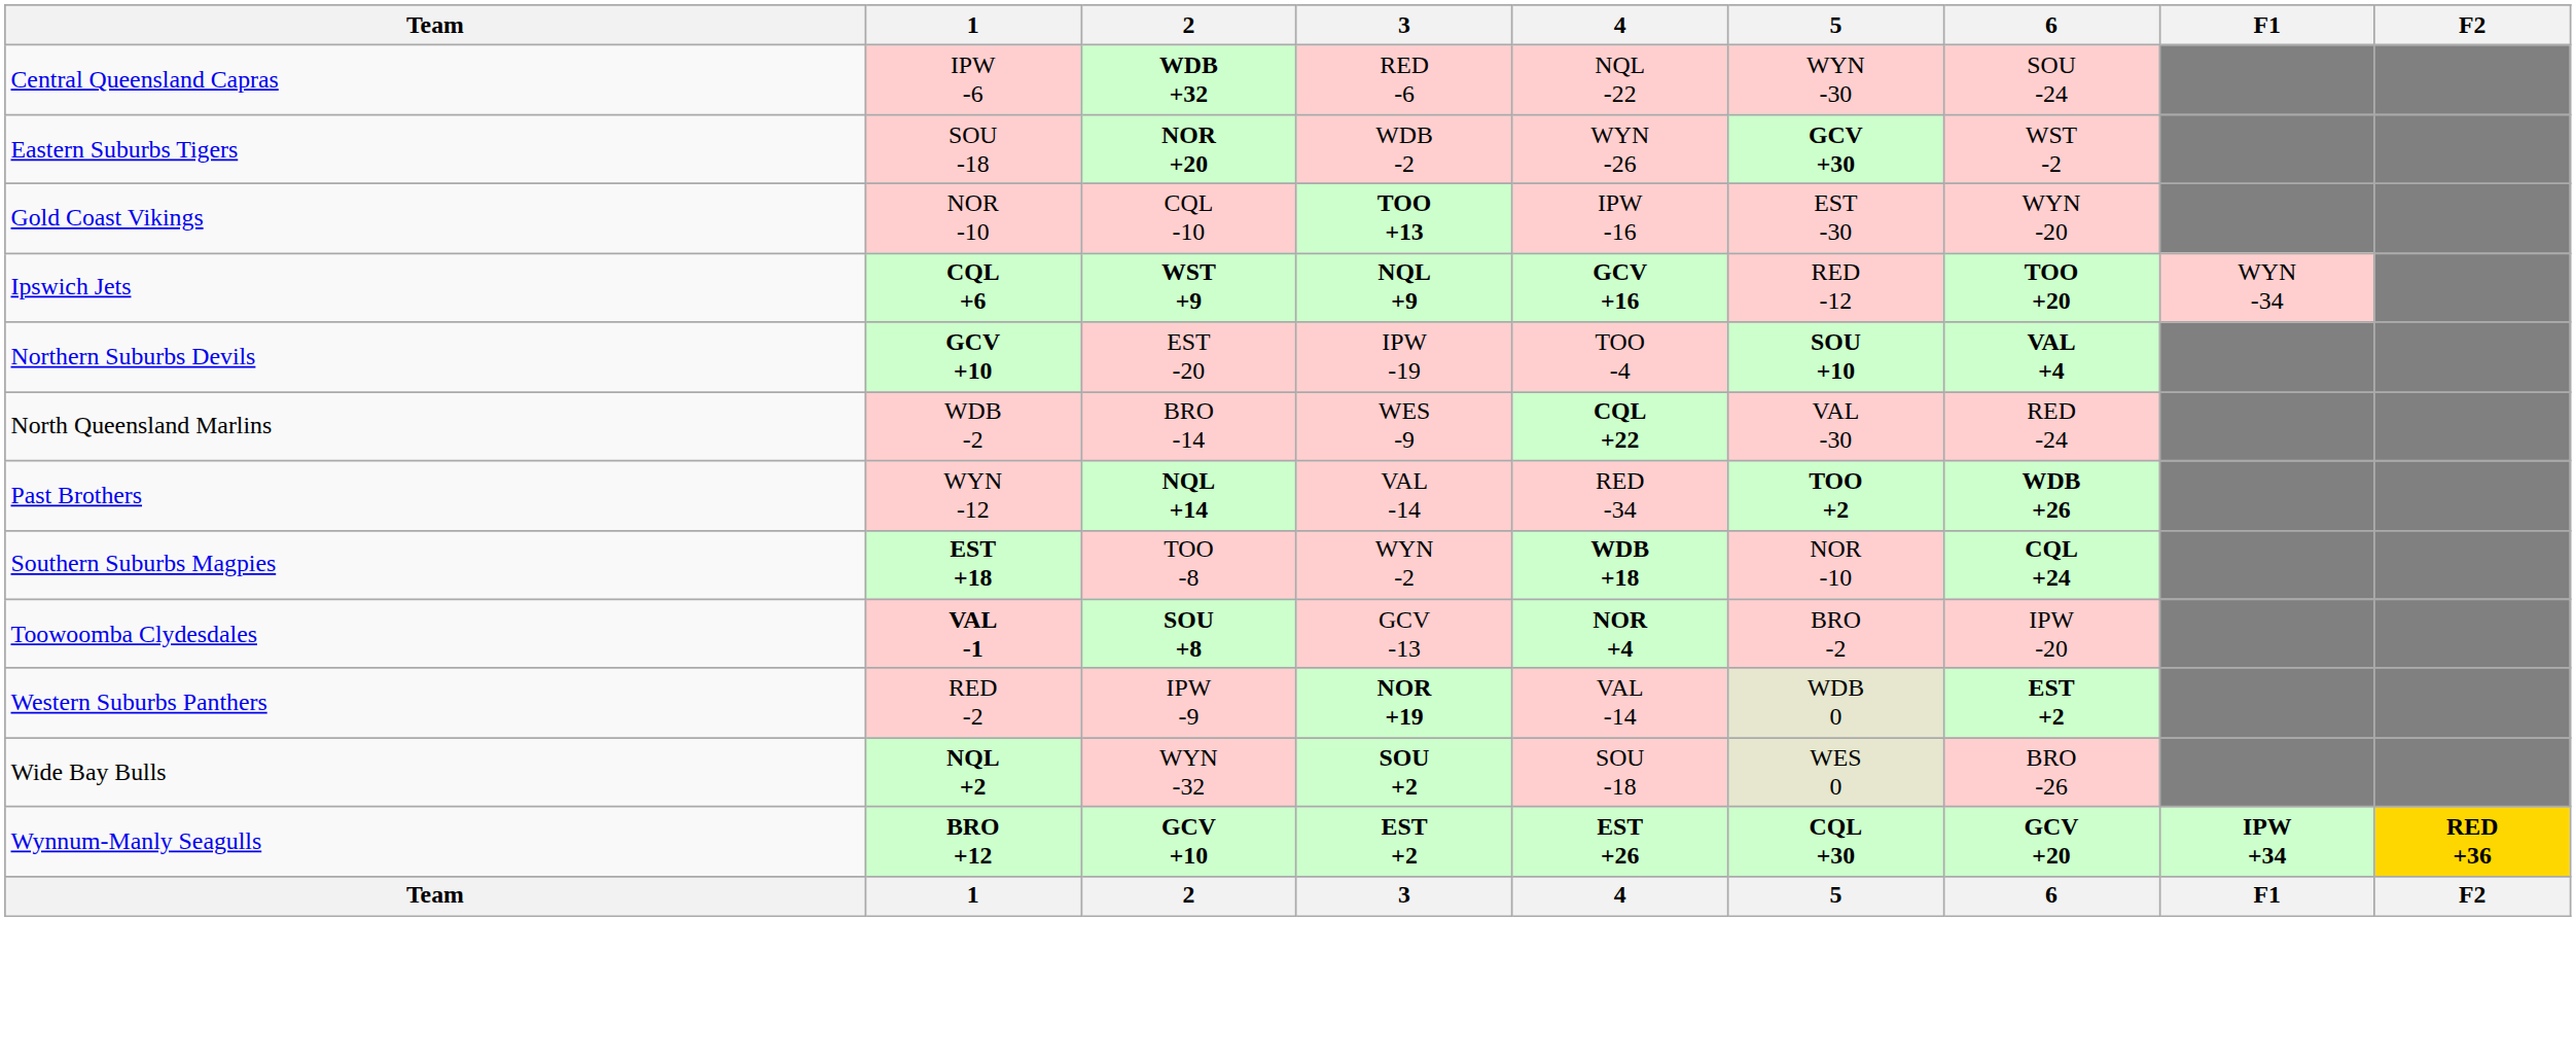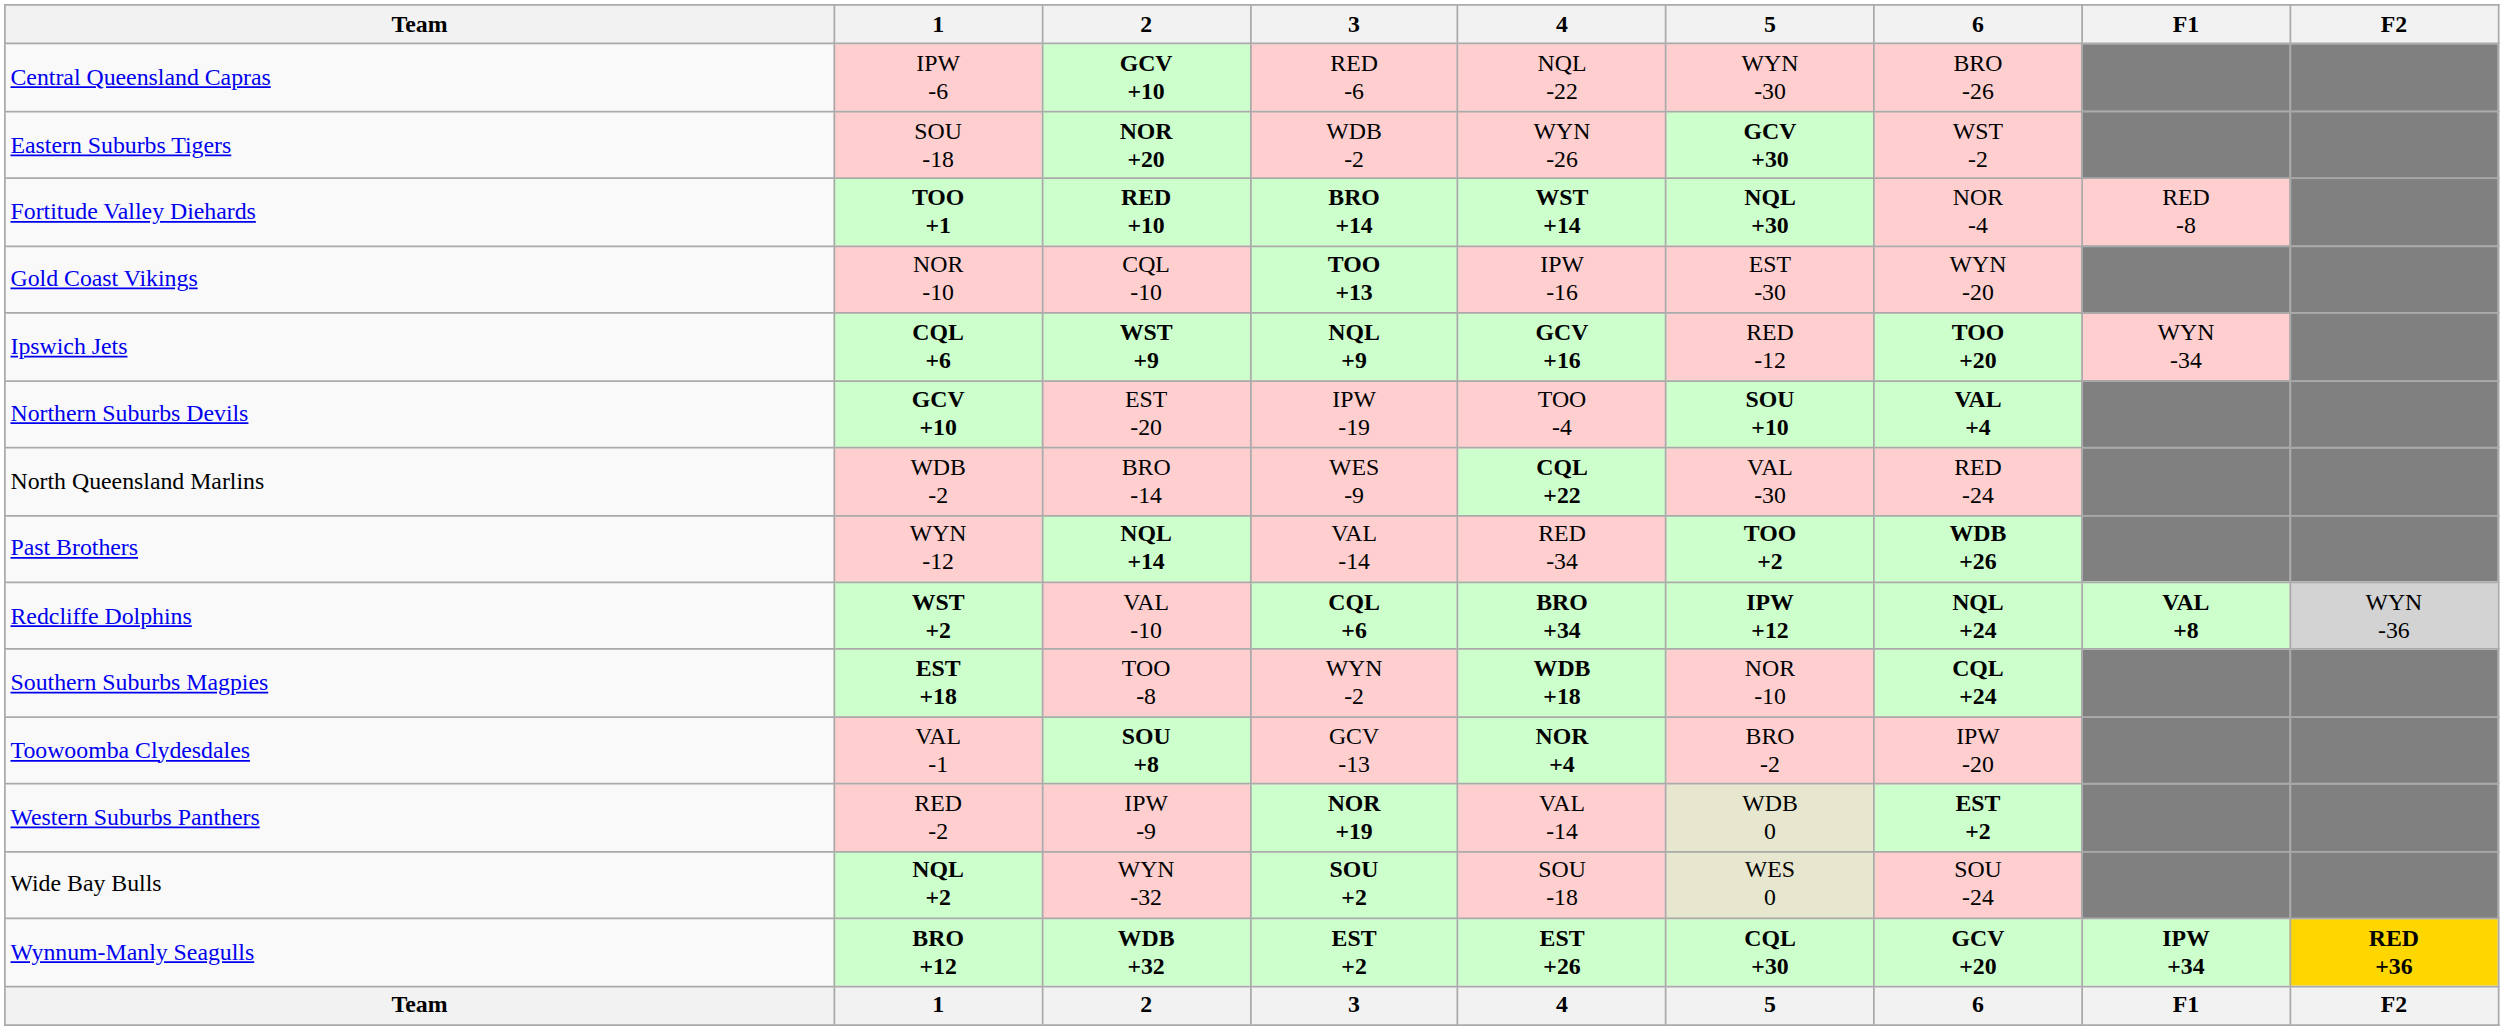Central Queensland Capras | 2: WDB +32 -> GCV +10
Central Queensland Capras | 6: SOU -24 -> BRO -26
+ row: Fortitude Valley Diehards | TOO +1 | RED +10 | BRO +14 | WST +14 | NQL +30 | NOR -4 | RED -8
+ row: Redcliffe Dolphins | WST +2 | VAL -10 | CQL +6 | BRO +34 | IPW +12 | NQL +24 | VAL +8 | WYN -36
Toowoomba Clydesdales | 1: bold -> normal
Wide Bay Bulls | 6: BRO -26 -> SOU -24
Wynnum-Manly Seagulls | 2: GCV +10 -> WDB +32
